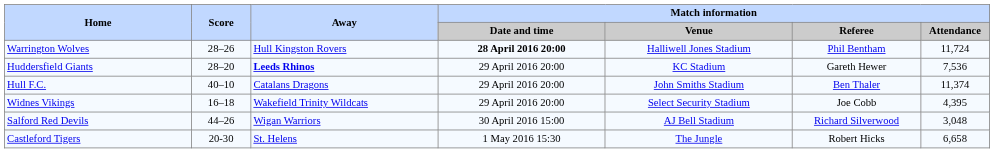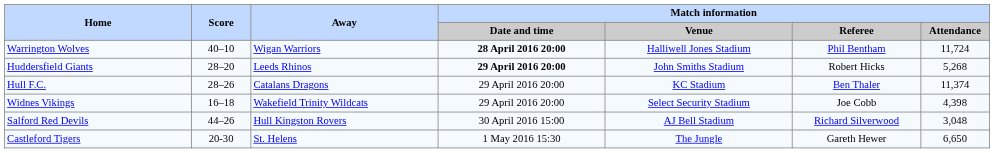Warrington Wolves | Score: 28–26 -> 40–10
Warrington Wolves | Away: Hull Kingston Rovers -> Wigan Warriors
Huddersfield Giants | Away: bold -> normal
Huddersfield Giants | Match information / Date and time: normal -> bold
Huddersfield Giants | Match information / Venue: KC Stadium -> John Smiths Stadium
Huddersfield Giants | Match information / Referee: Gareth Hewer -> Robert Hicks
Huddersfield Giants | Match information / Attendance: 7,536 -> 5,268
Hull F.C. | Score: 40–10 -> 28–26
Hull F.C. | Match information / Venue: John Smiths Stadium -> KC Stadium
Widnes Vikings | Match information / Attendance: 4,395 -> 4,398
Salford Red Devils | Away: Wigan Warriors -> Hull Kingston Rovers
Castleford Tigers | Match information / Referee: Robert Hicks -> Gareth Hewer
Castleford Tigers | Match information / Attendance: 6,658 -> 6,650
